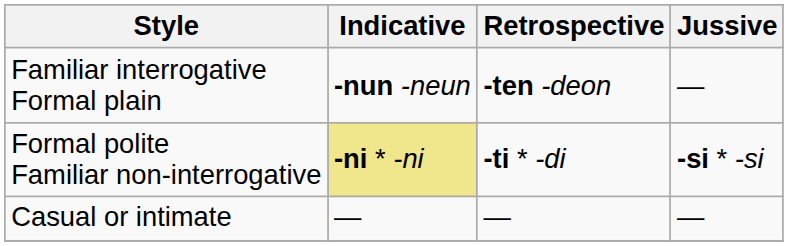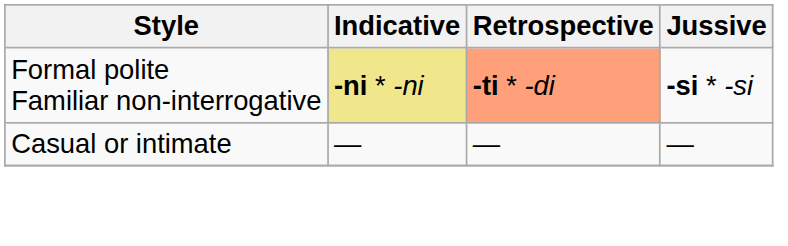- row: Familiar interrogative Formal plain | -nun -neun | -ten -deon | —
Formal polite Familiar non-interrogative | Retrospective: no background -> lightsalmon background
